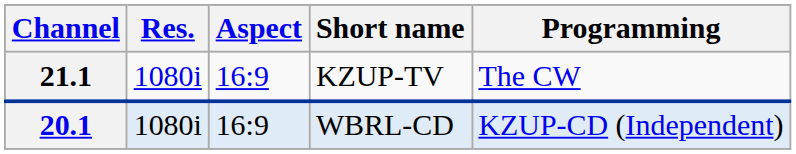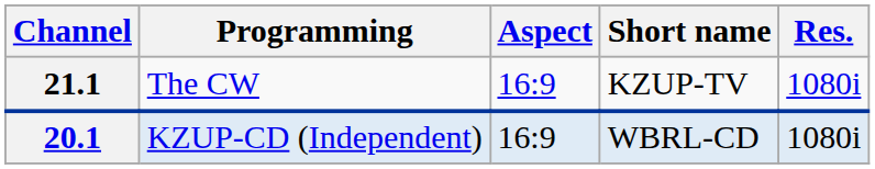columns swapped: Res. <-> Programming
